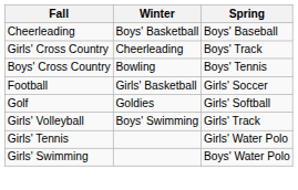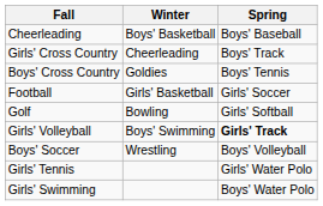Boys' Cross Country | Winter: Bowling -> Goldies
Golf | Winter: Goldies -> Bowling
Girls' Volleyball | Spring: normal -> bold
+ row: Boys' Soccer | Wrestling | Boys' Volleyball
